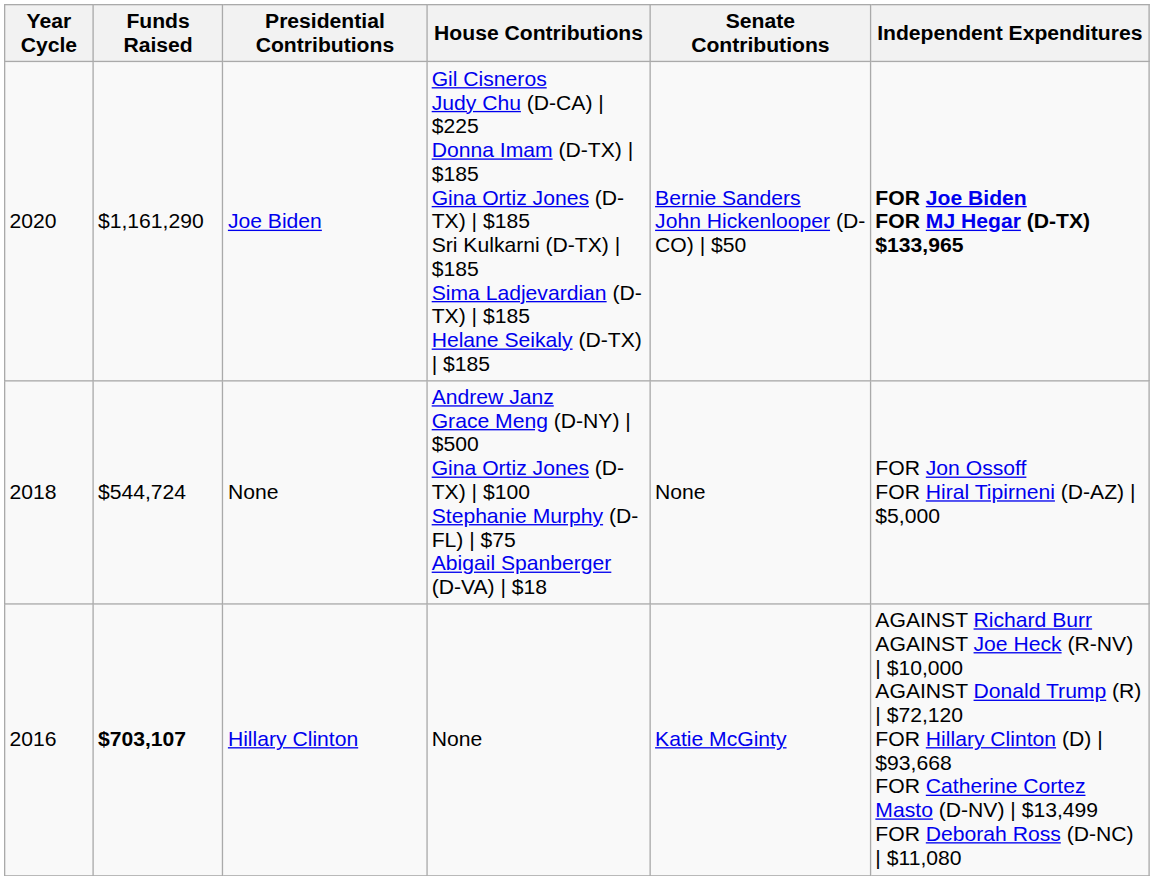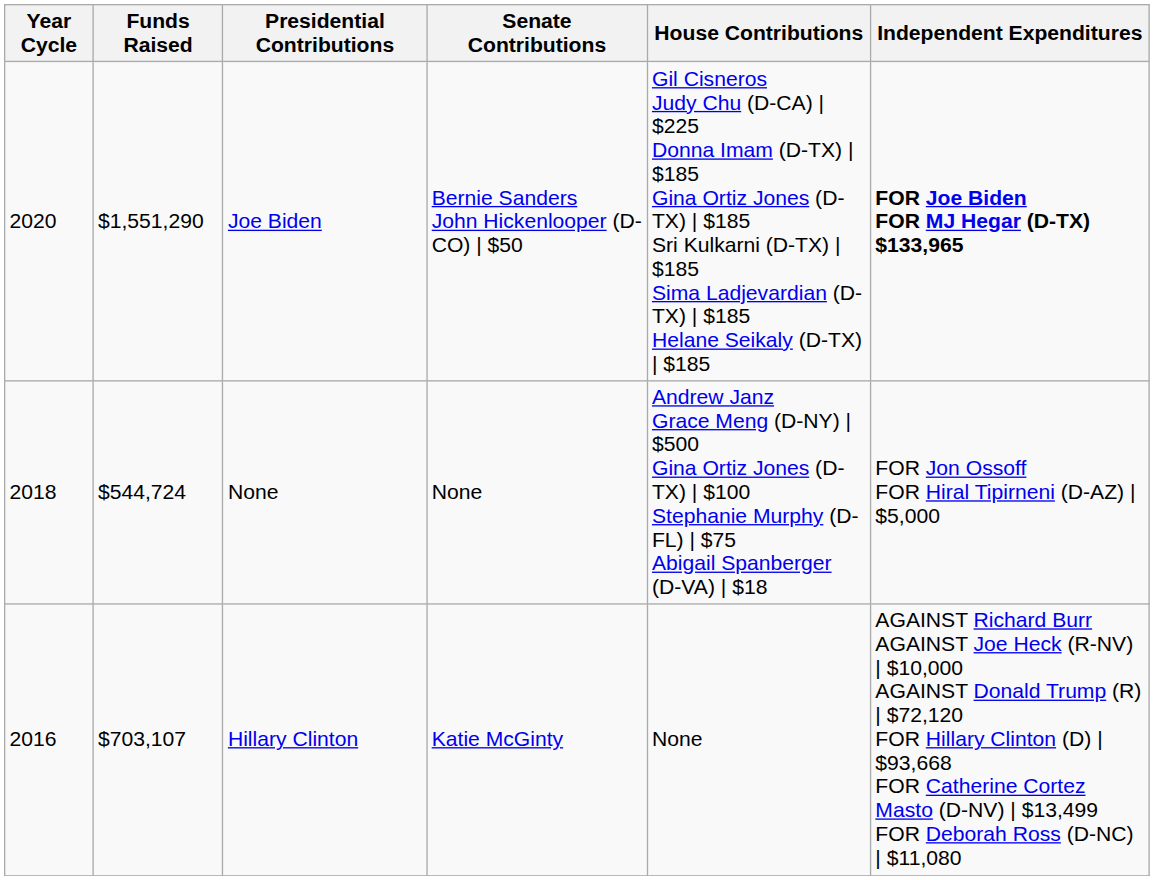columns swapped: Senate Contributions <-> House Contributions
Joe Biden | Funds Raised: $1,161,290 -> $1,551,290
Hillary Clinton | Funds Raised: bold -> normal
